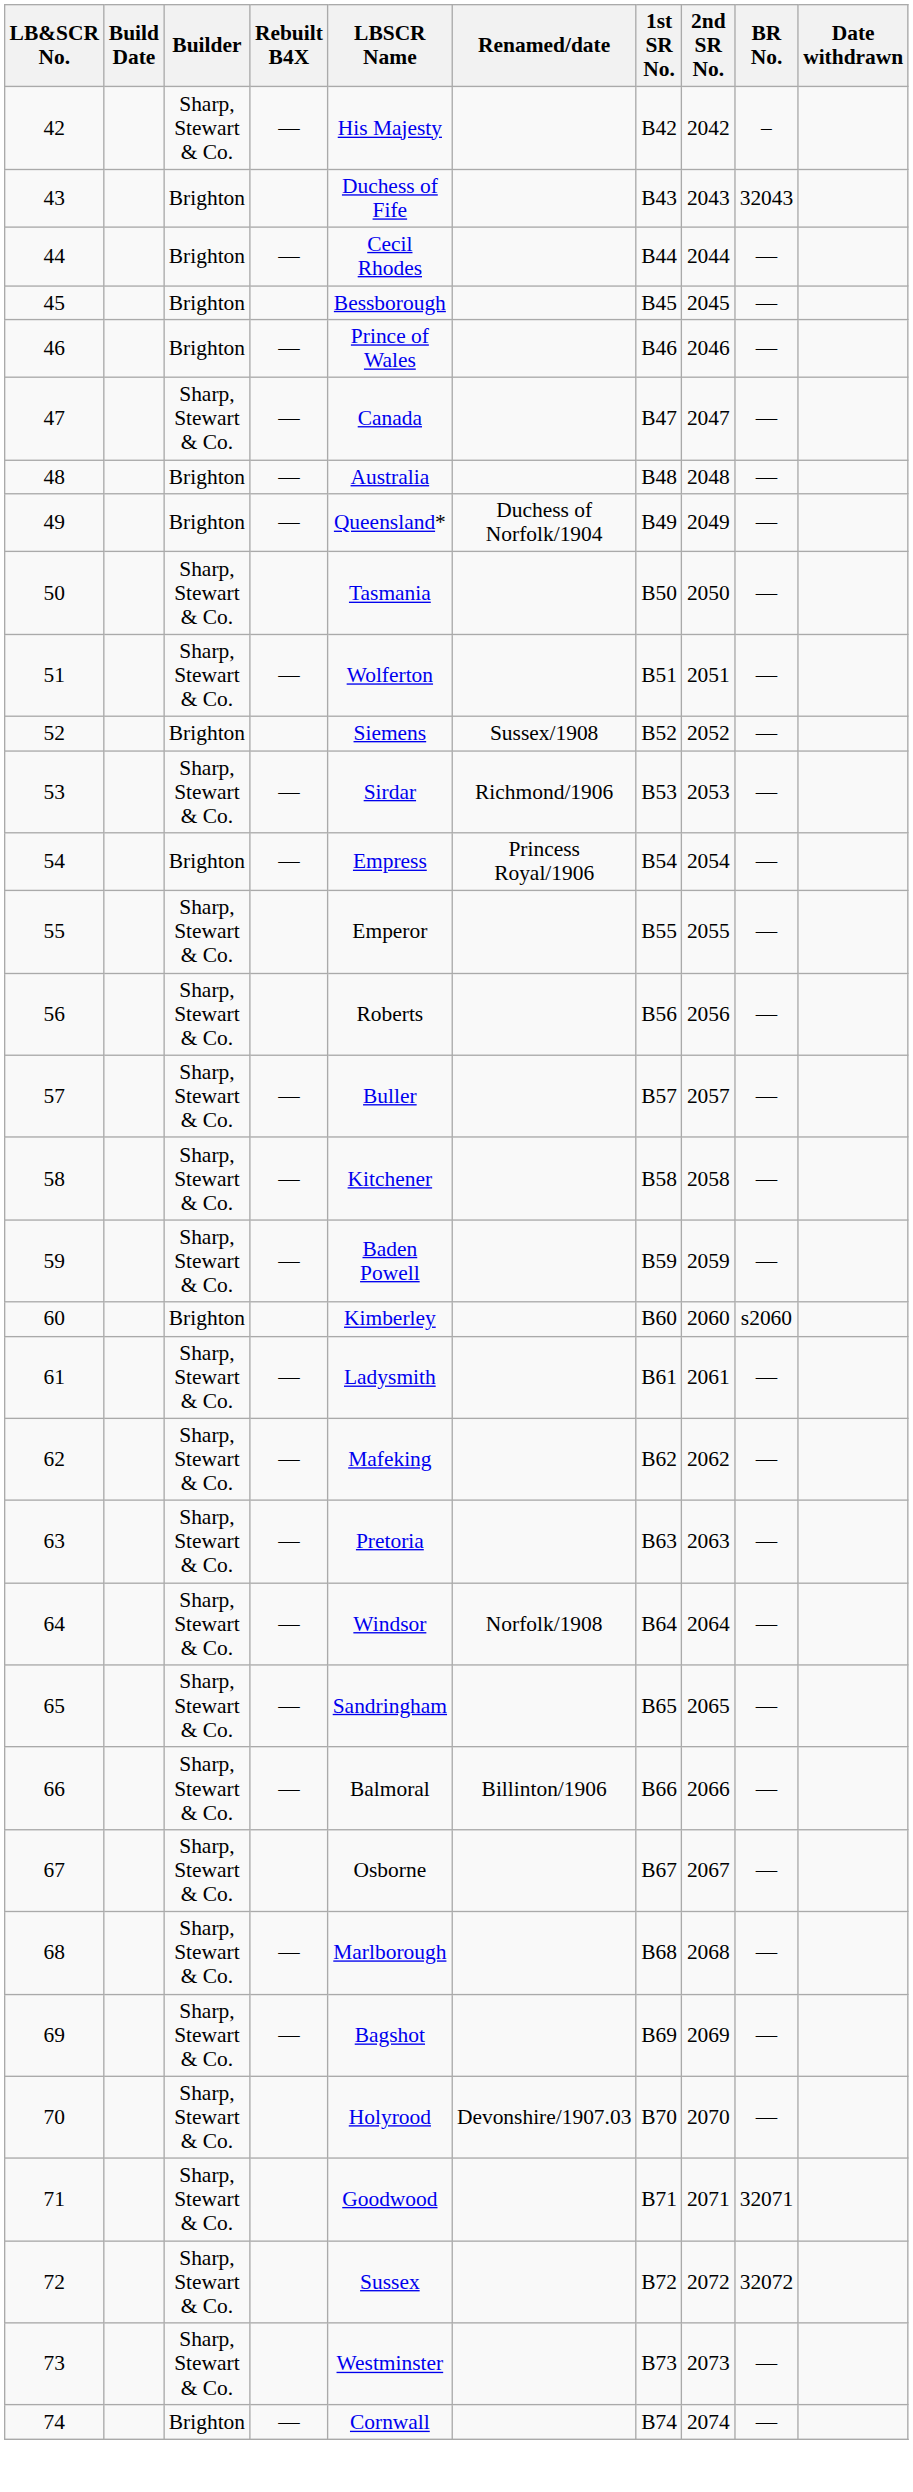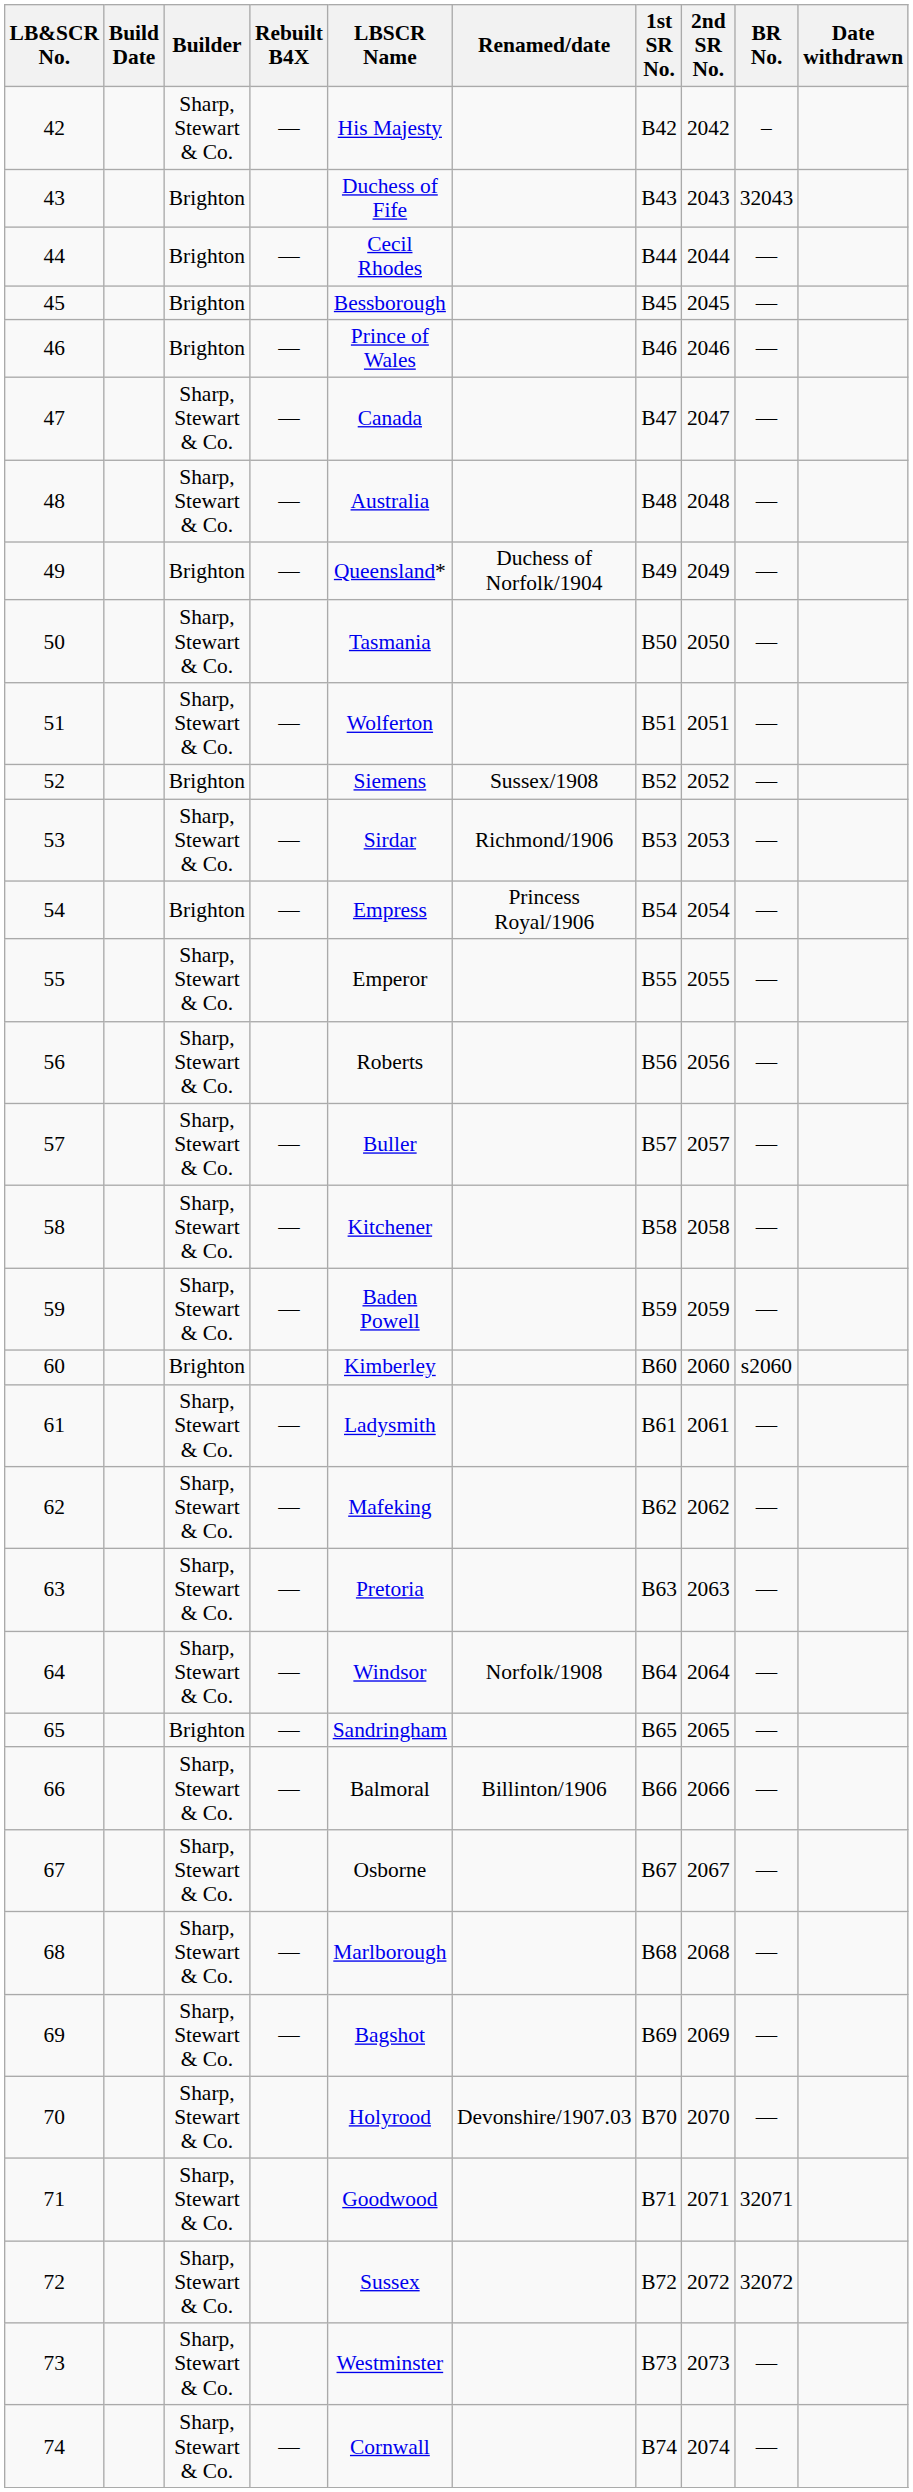48 | Builder: Brighton -> Sharp, Stewart & Co.
65 | Builder: Sharp, Stewart & Co. -> Brighton
74 | Builder: Brighton -> Sharp, Stewart & Co.
